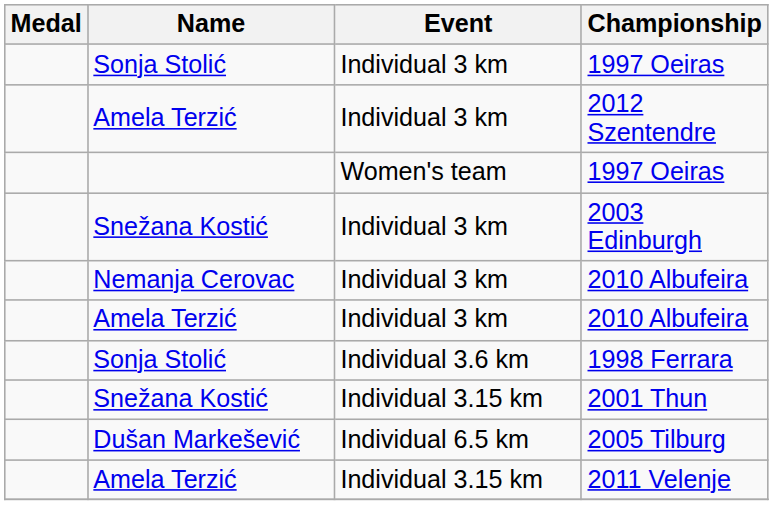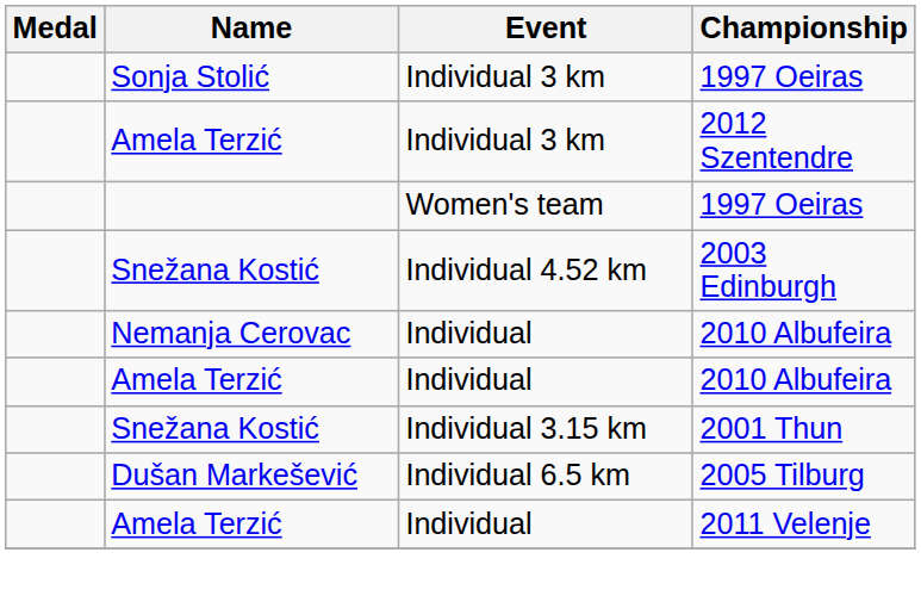2003 Edinburgh | Event: Individual 3 km -> Individual 4.52 km
Nemanja Cerovac / 2010 Albufeira | Event: Individual 3 km -> Individual
Amela Terzić / 2010 Albufeira | Event: Individual 3 km -> Individual
- row: Sonja Stolić | Individual 3.6 km | 1998 Ferrara
2011 Velenje | Event: Individual 3.15 km -> Individual
